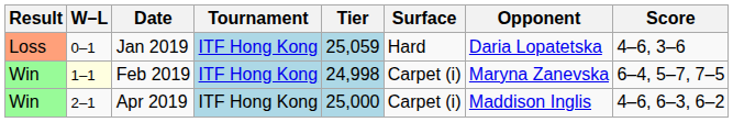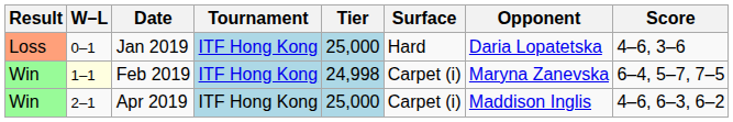Jan 2019 | Tier: 25,059 -> 25,000
